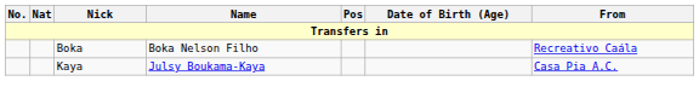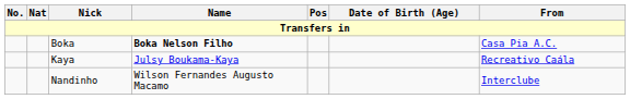Boka | Name: normal -> bold
Boka | From: Recreativo Caála -> Casa Pia A.C.
Kaya | From: Casa Pia A.C. -> Recreativo Caála
+ row: Nandinho | Wilson Fernandes Augusto Macamo | Interclube
